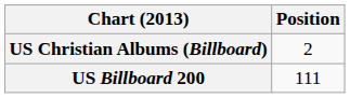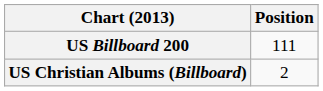rows swapped: US Billboard 200 <-> US Christian Albums (Billboard)
